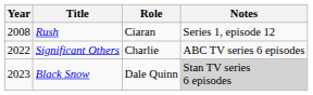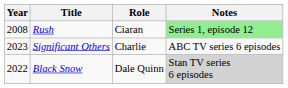Rush | Notes: no background -> lightgreen background
Significant Others | Year: 2022 -> 2023
Black Snow | Year: 2023 -> 2022
